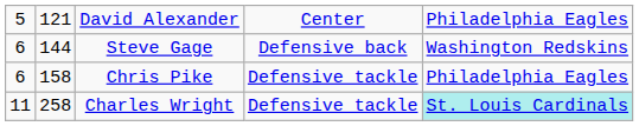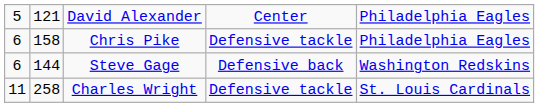rows swapped: Steve Gage <-> Chris Pike
Charles Wright | column 5: paleturquoise background -> no background
